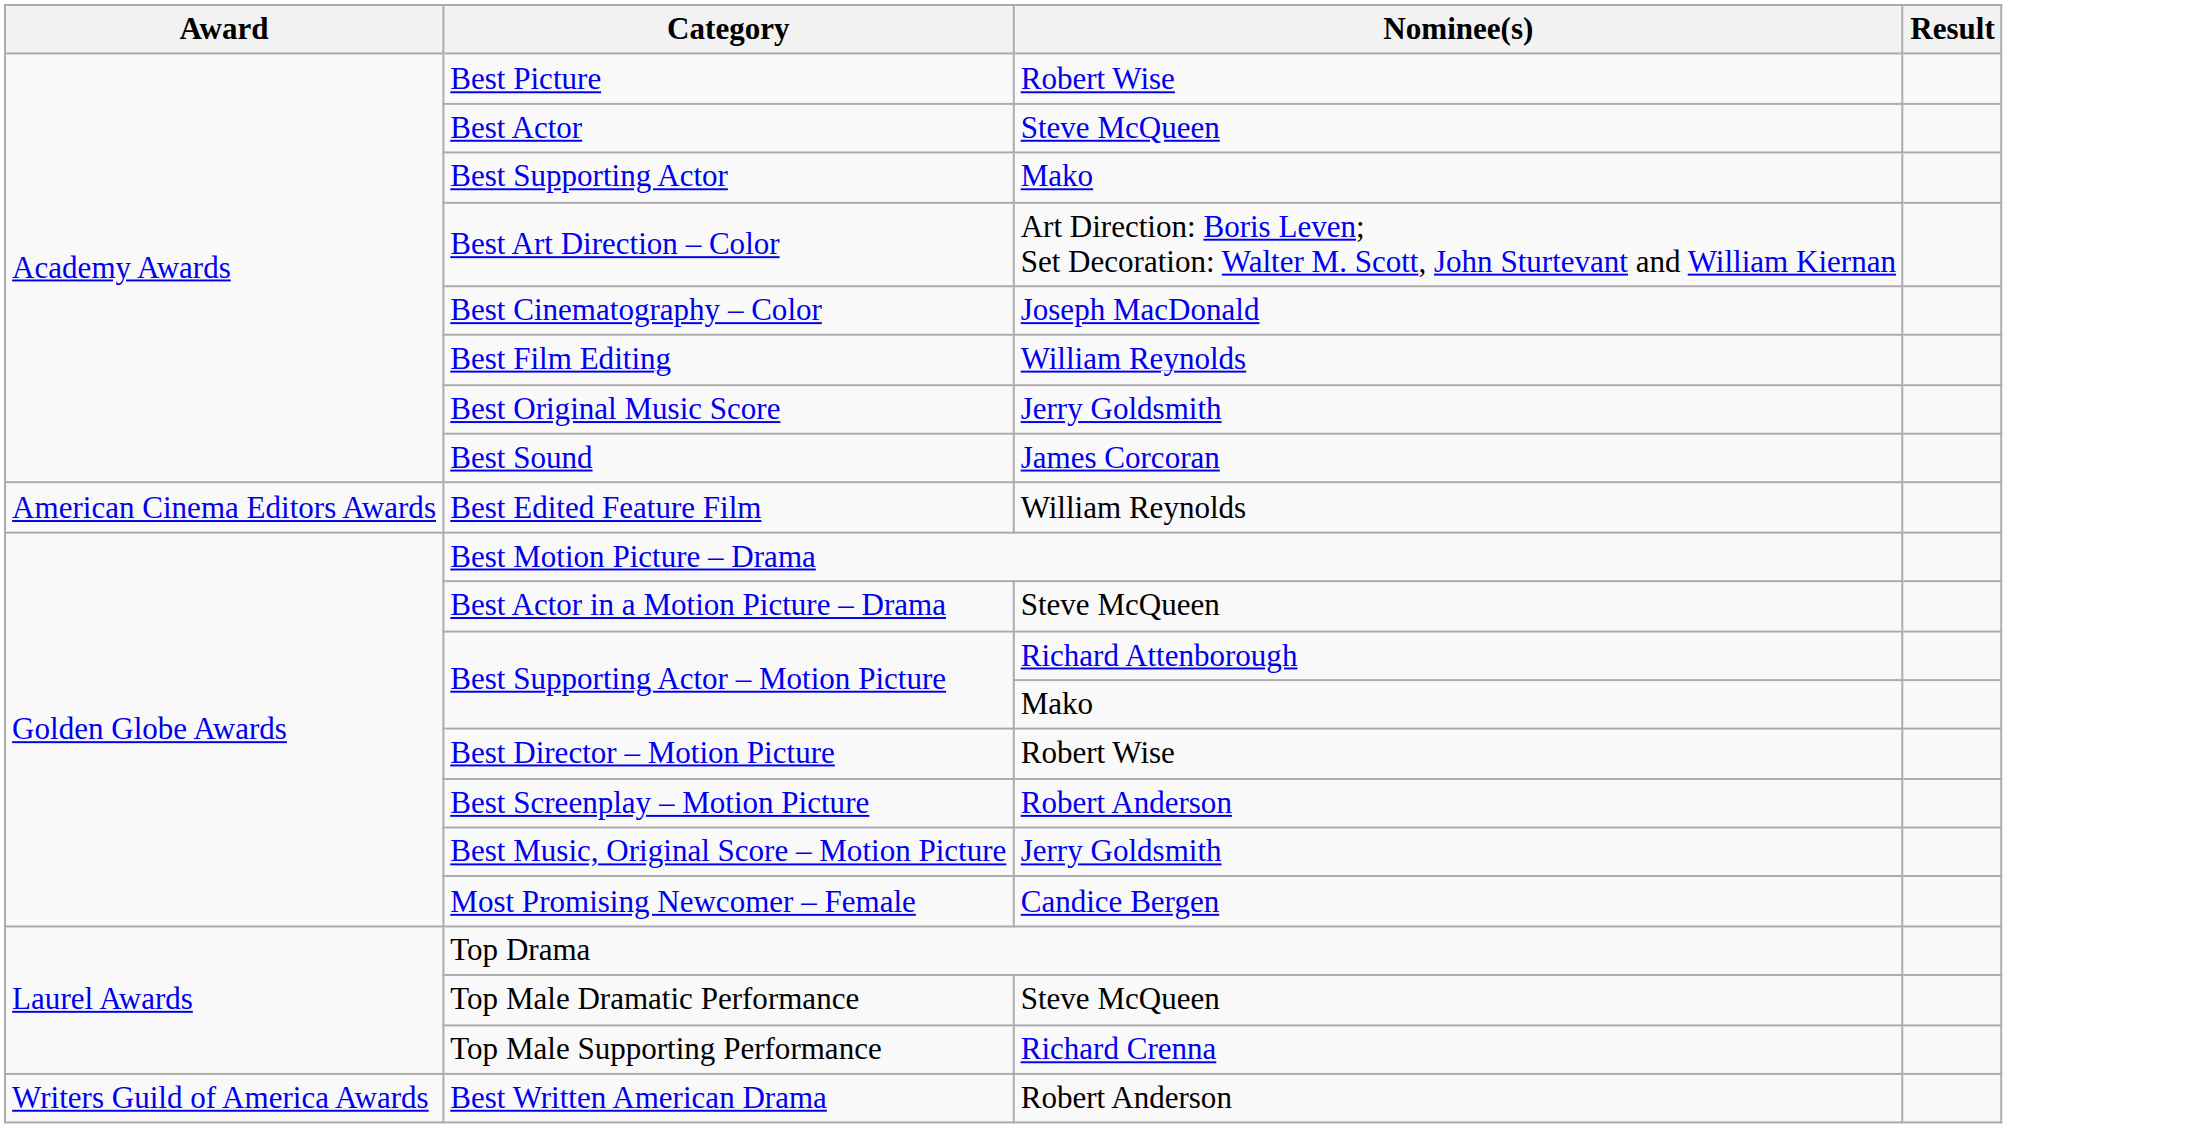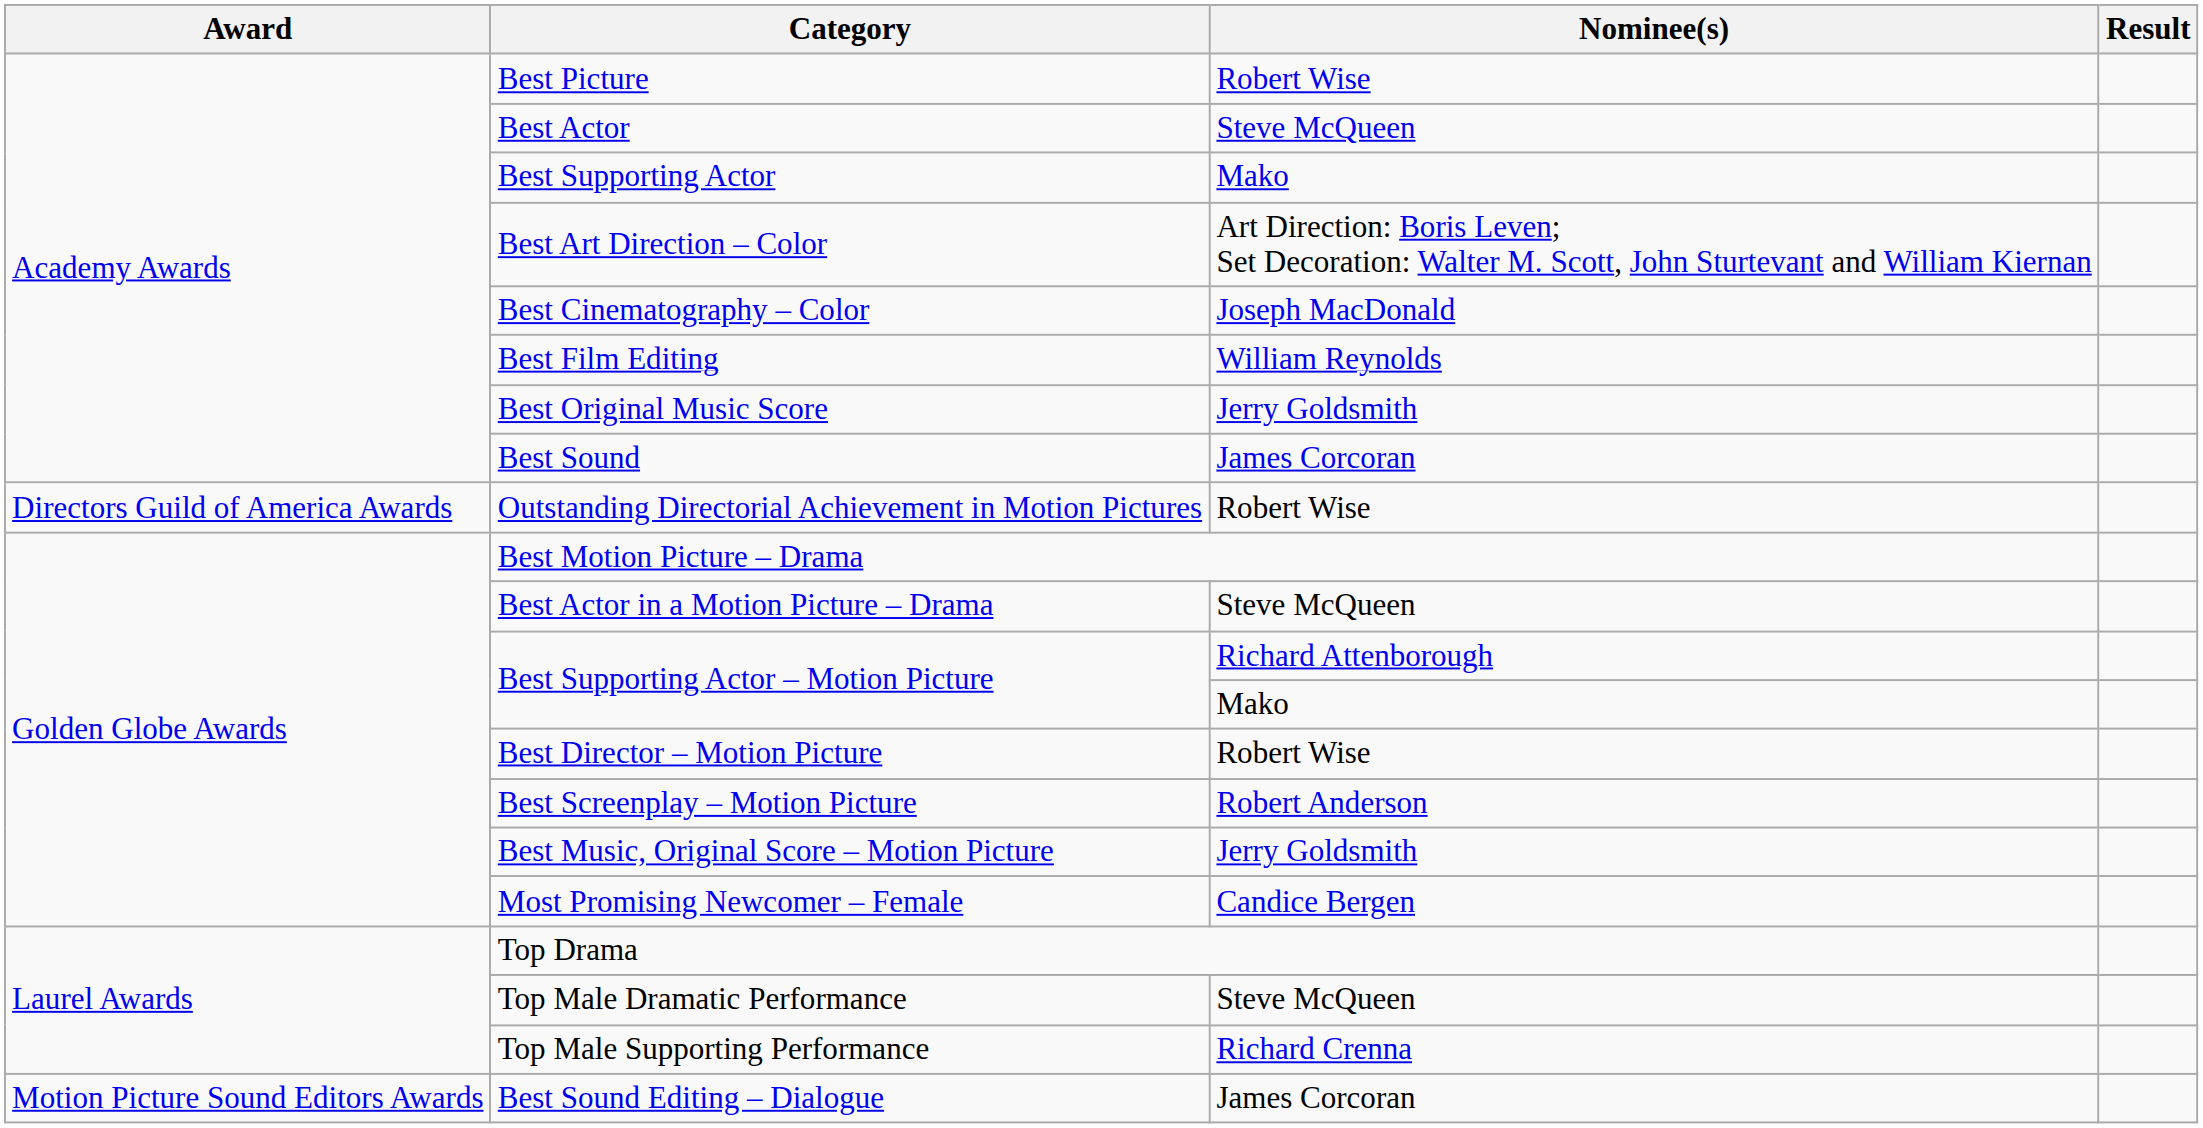- row: American Cinema Editors Awards | Best Edited Feature Film | William Reynolds
+ row: Directors Guild of America Awards | Outstanding Directorial Achievement in Motion Pictures | Robert Wise
+ row: Motion Picture Sound Editors Awards | Best Sound Editing – Dialogue | James Corcoran
- row: Writers Guild of America Awards | Best Written American Drama | Robert Anderson
